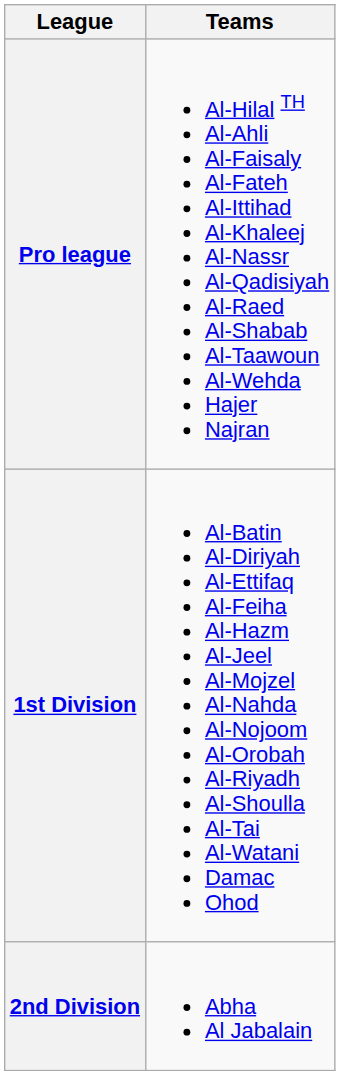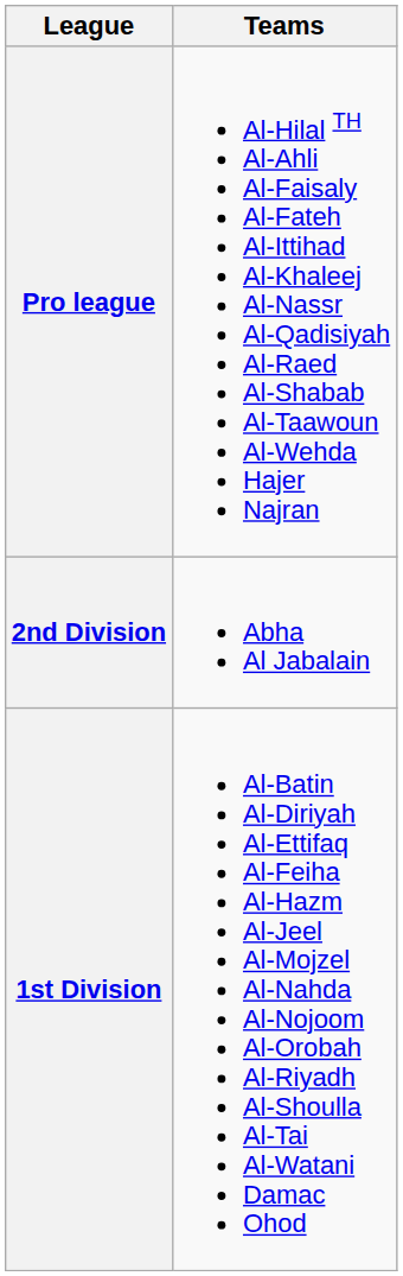rows swapped: 1st Division <-> 2nd Division
